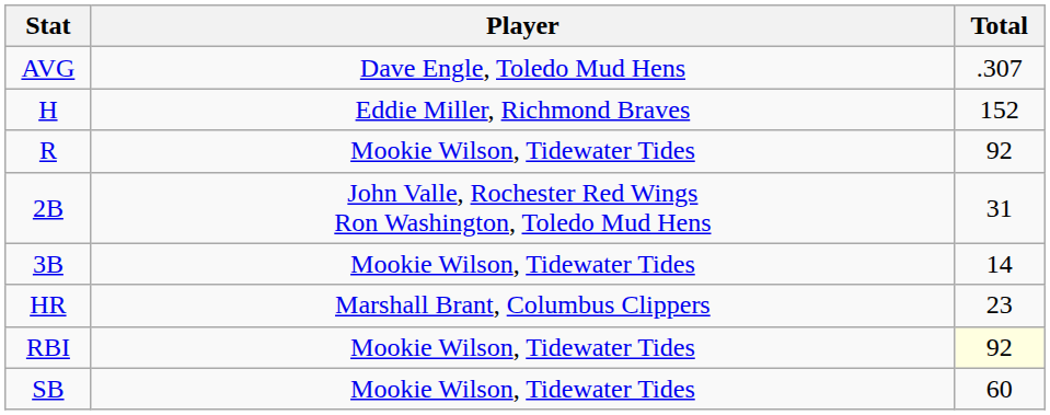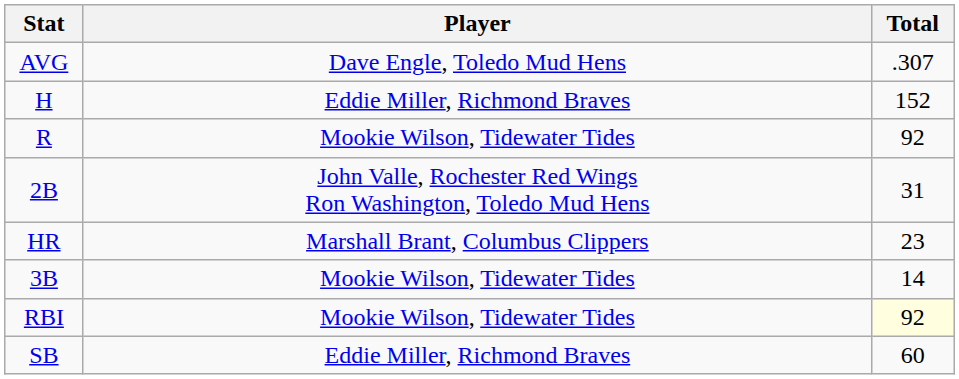rows swapped: 3B <-> HR
SB | Player: Mookie Wilson, Tidewater Tides -> Eddie Miller, Richmond Braves
